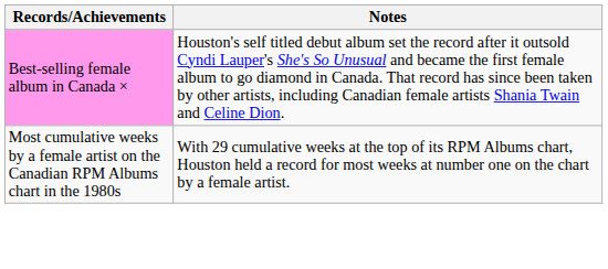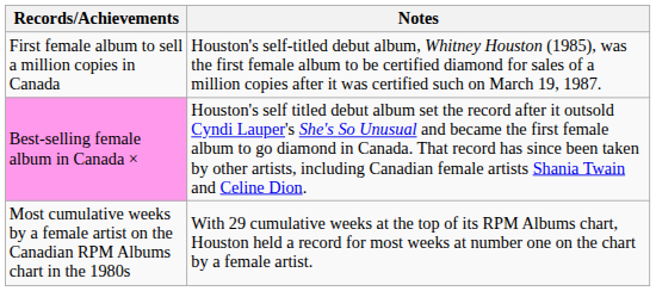+ row: First female album to sell a million copies in Canada | Houston's self-titled debut album, Whitney Houston (1985), was the first female album to be certified diamond for sales of a million copies after it was certified such on March 19, 1987.
